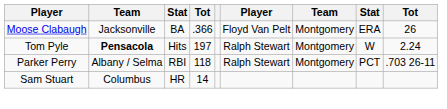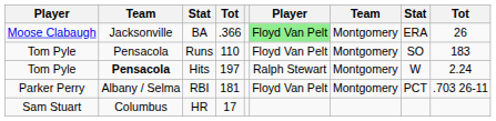BA | column 6: no background -> lightgreen background
+ row: Tom Pyle | Pensacola | Runs | 110 | Floyd Van Pelt | Montgomery | SO | 183
RBI | column 4: 118 -> 181
RBI | column 6: Ralph Stewart -> Floyd Van Pelt
HR | column 4: 14 -> 17
